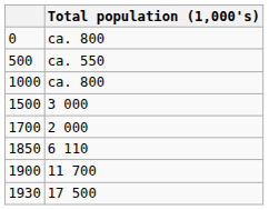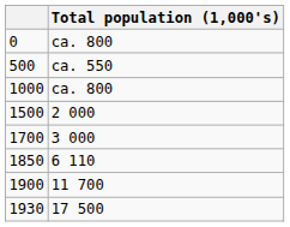1500 | Total population (1,000's): 3 000 -> 2 000
1700 | Total population (1,000's): 2 000 -> 3 000
